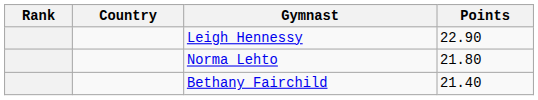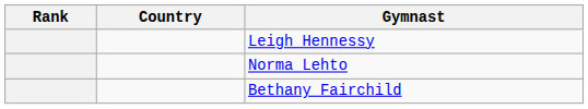- column: Points | 22.90 | 21.80 | 21.40
